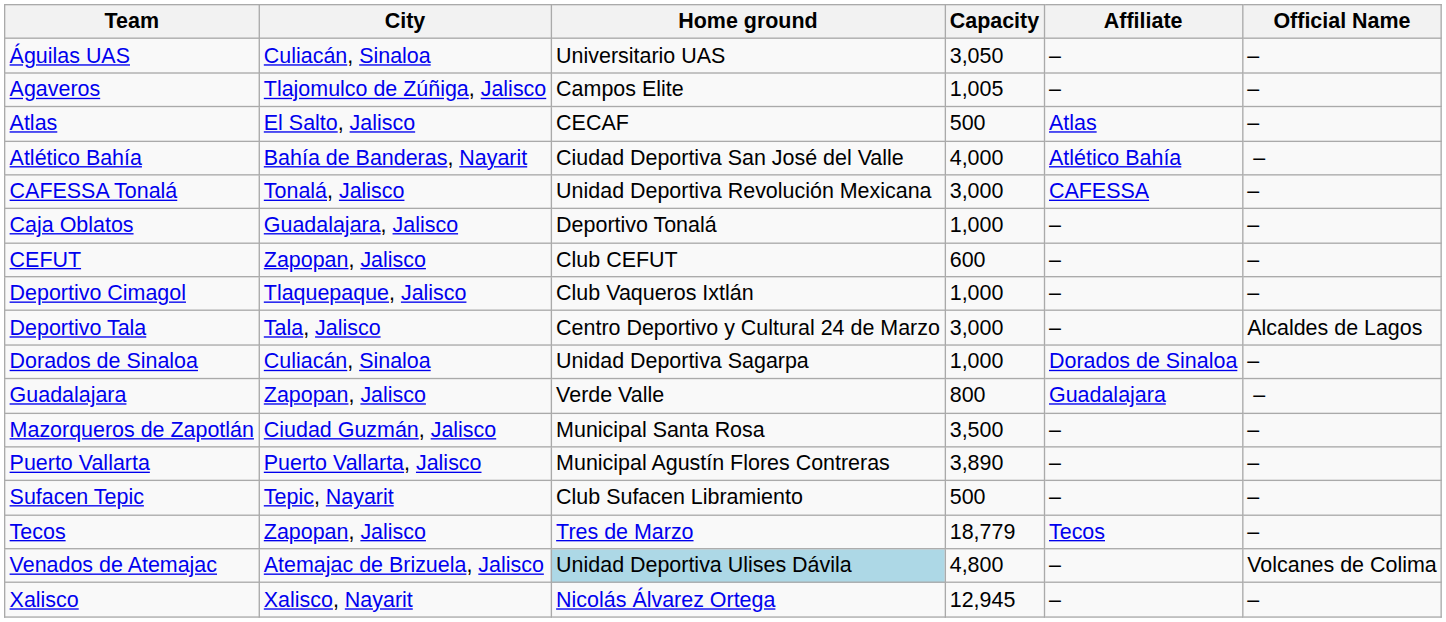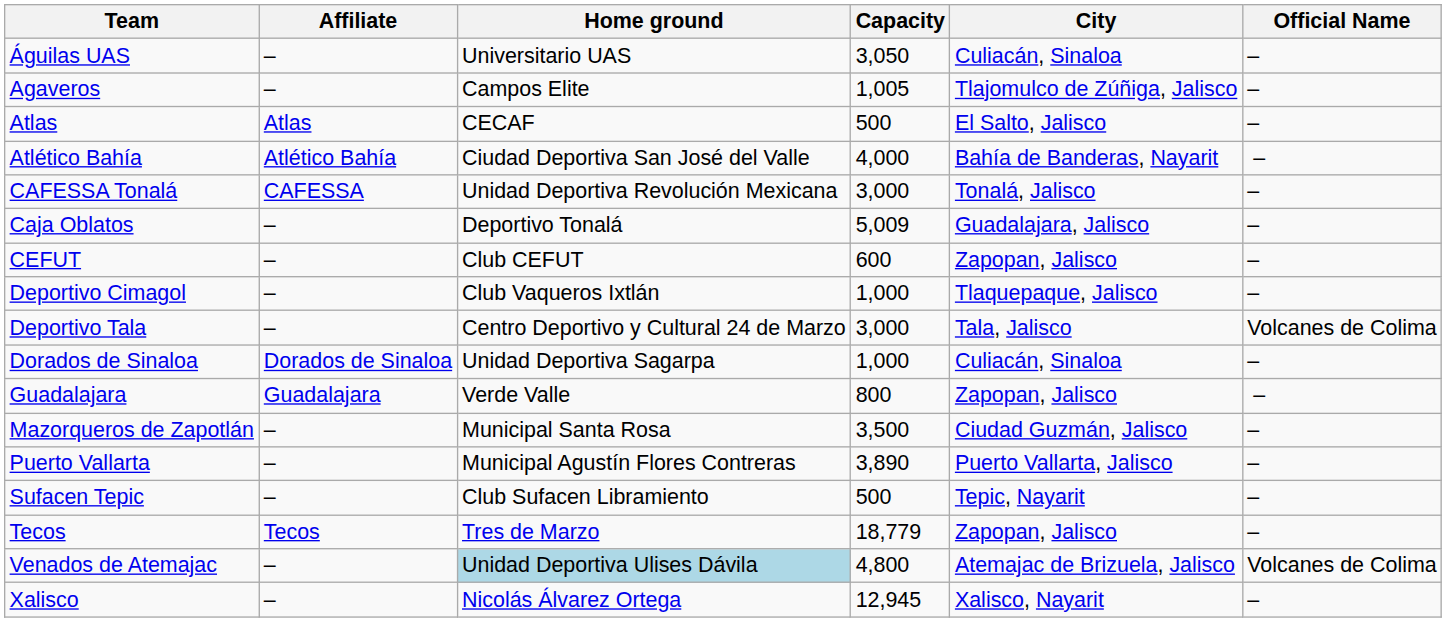columns swapped: City <-> Affiliate
Caja Oblatos | Capacity: 1,000 -> 5,009
Deportivo Tala | Official Name: Alcaldes de Lagos -> Volcanes de Colima
